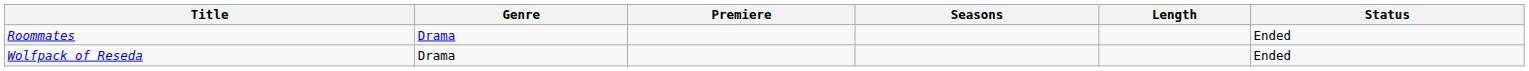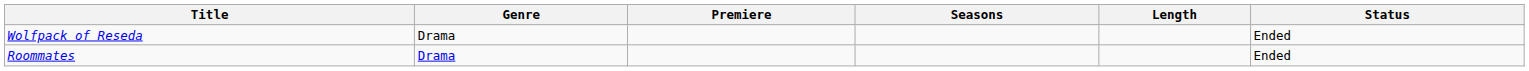rows swapped: Roommates <-> Wolfpack of Reseda
